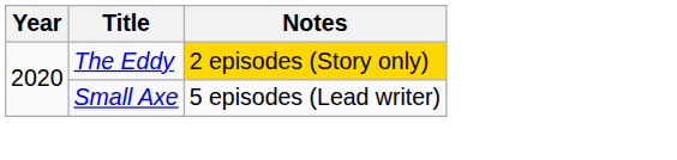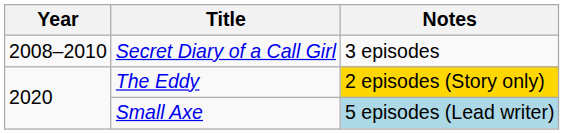+ row: 2008–2010 | Secret Diary of a Call Girl | 3 episodes
Small Axe | Notes: no background -> lightblue background
